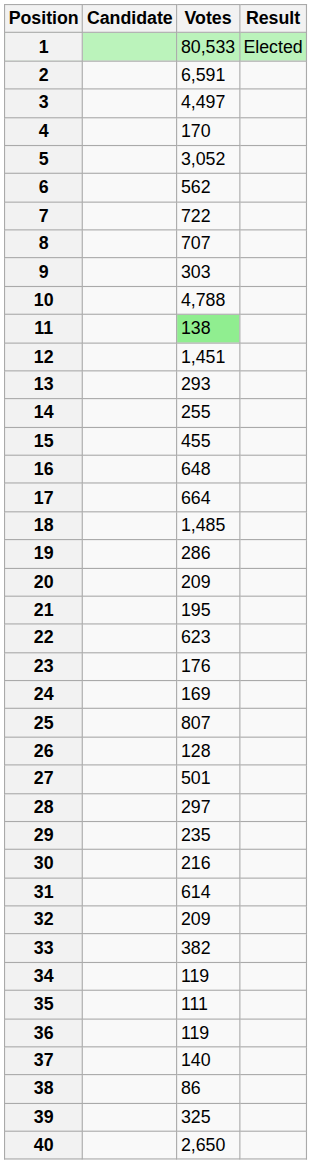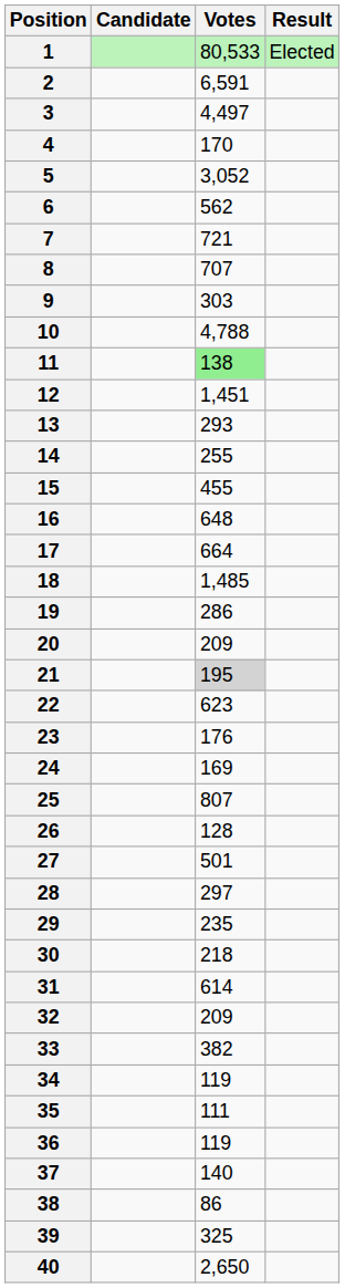7 | Votes: 722 -> 721
21 | Votes: no background -> lightgrey background
30 | Votes: 216 -> 218
